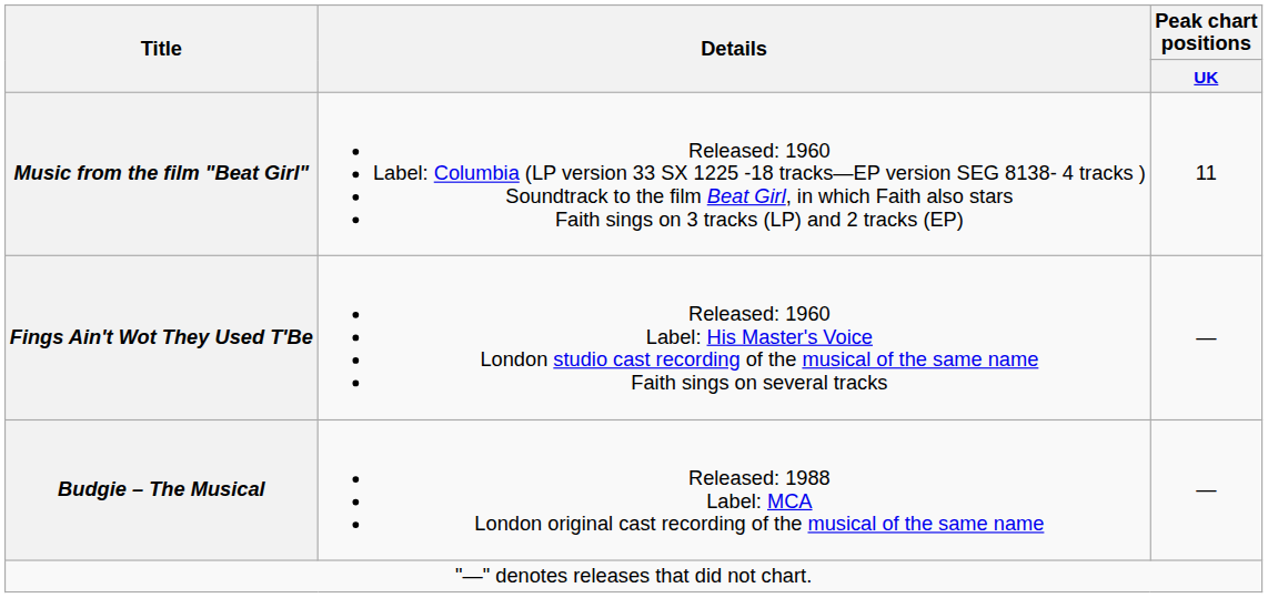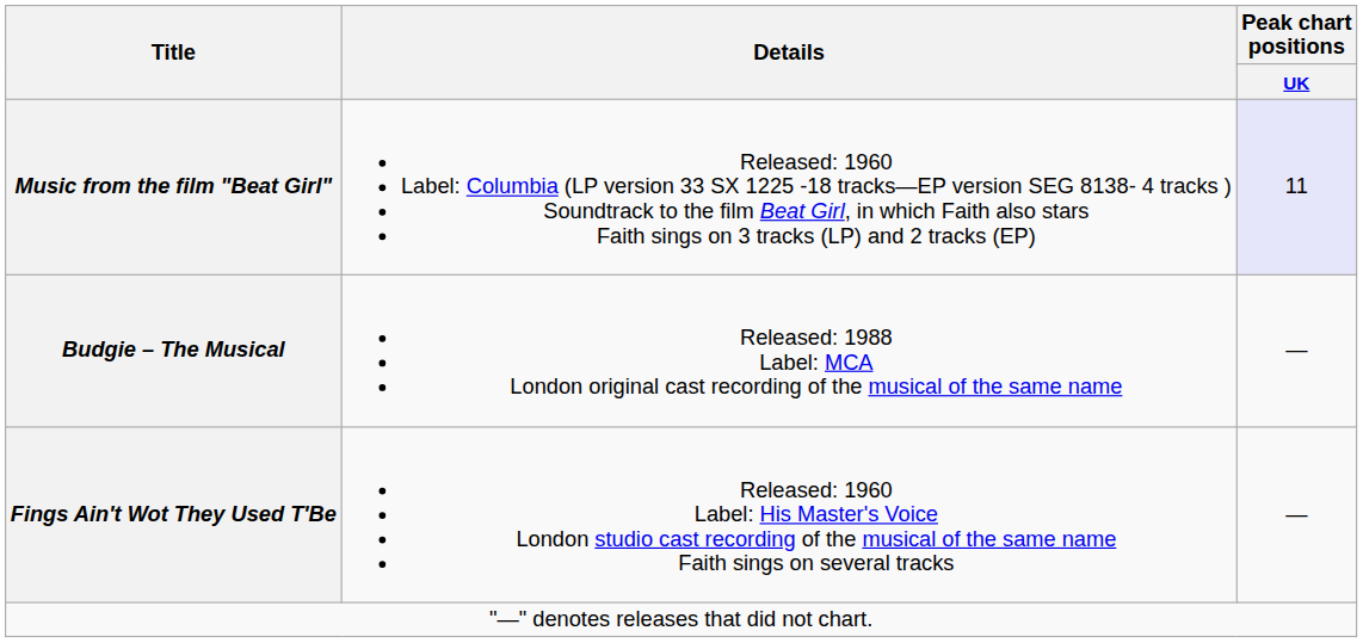Music from the film "Beat Girl" | Peak chart positions / UK: no background -> lavender background
rows swapped: Fings Ain't Wot They Used T'Be <-> Budgie – The Musical
